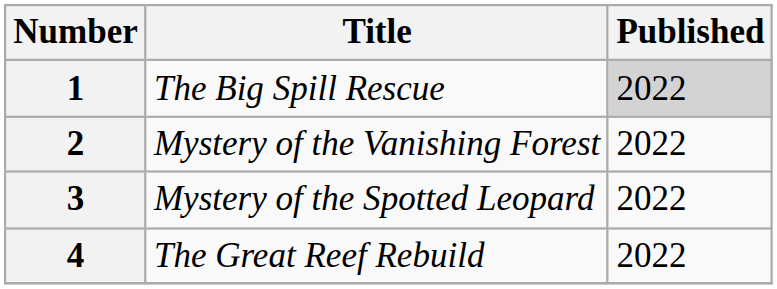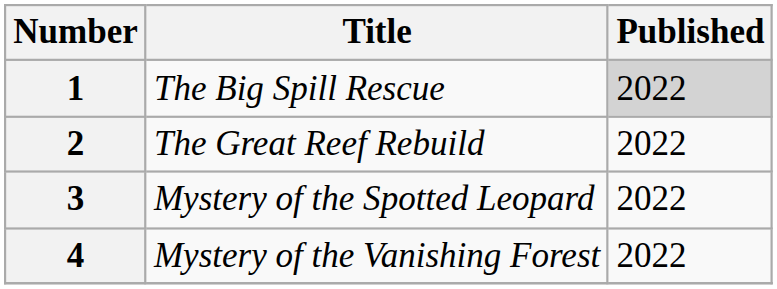2 | Title: Mystery of the Vanishing Forest -> The Great Reef Rebuild
4 | Title: The Great Reef Rebuild -> Mystery of the Vanishing Forest
